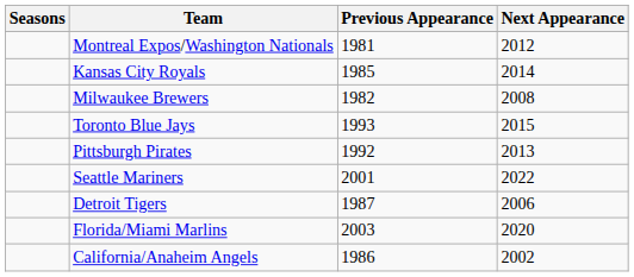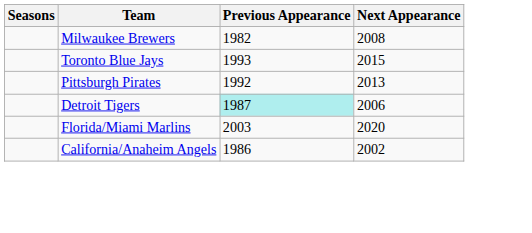- row: Montreal Expos/Washington Nationals | 1981 | 2012
- row: Kansas City Royals | 1985 | 2014
- row: Seattle Mariners | 2001 | 2022
Detroit Tigers | Previous Appearance: no background -> paleturquoise background
